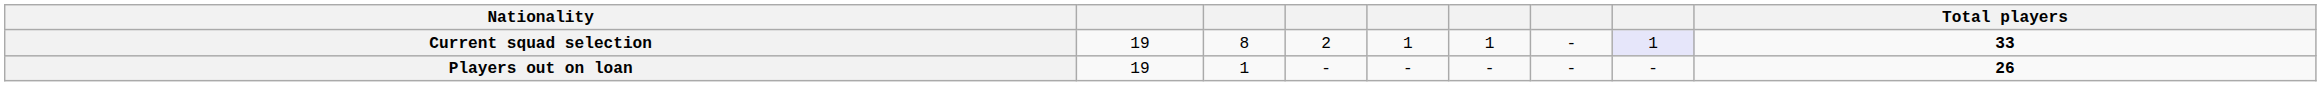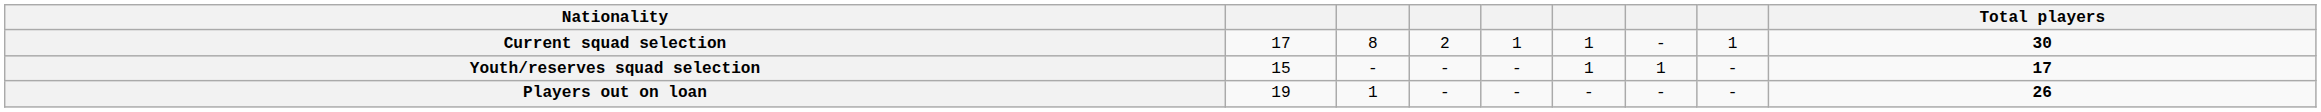Current squad selection | column 2: 19 -> 17
Current squad selection | column 8: lavender background -> no background
Current squad selection | Total players: 33 -> 30
+ row: Youth/reserves squad selection | 15 | - | - | - | 1 | 1 | - | 17
